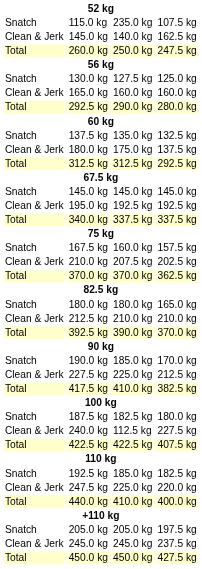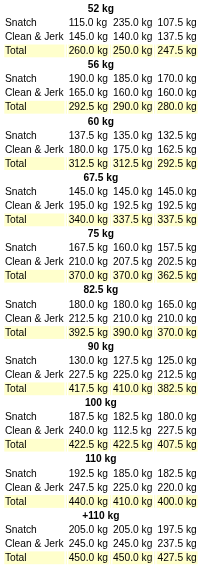Clean & Jerk / 145.0 kg | column 7: 162.5 kg -> 137.5 kg
rows swapped: 130.0 kg <-> 190.0 kg
Clean & Jerk / 180.0 kg | column 7: 137.5 kg -> 162.5 kg
